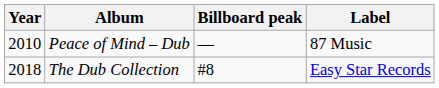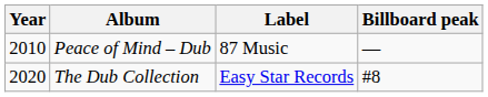columns swapped: Label <-> Billboard peak
The Dub Collection | Year: 2018 -> 2020
